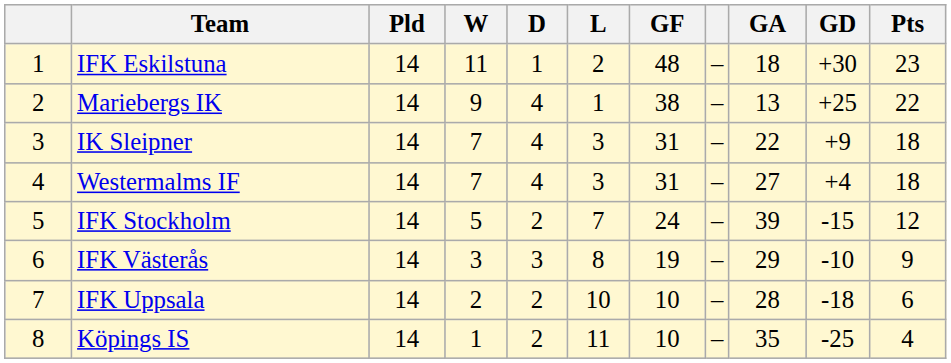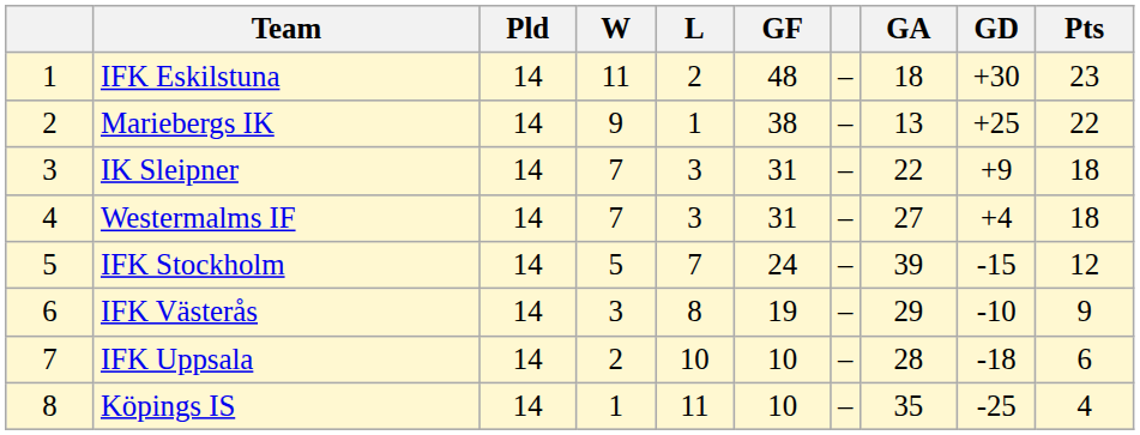- column: D | 1 | 4 | 4 | 4 | 2 | 3 | 2 | 2
